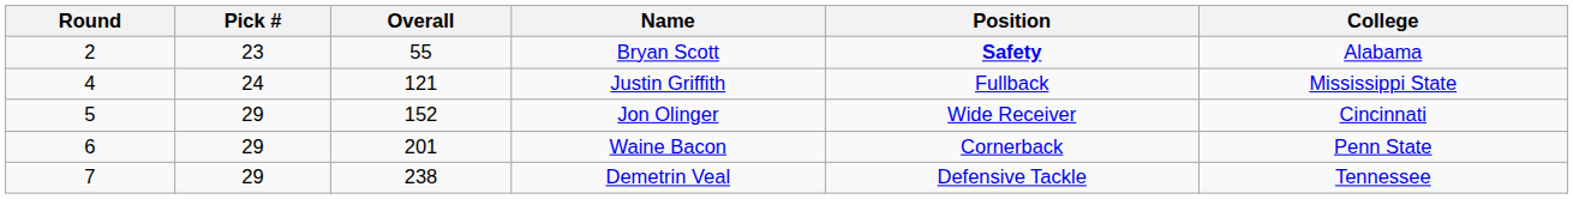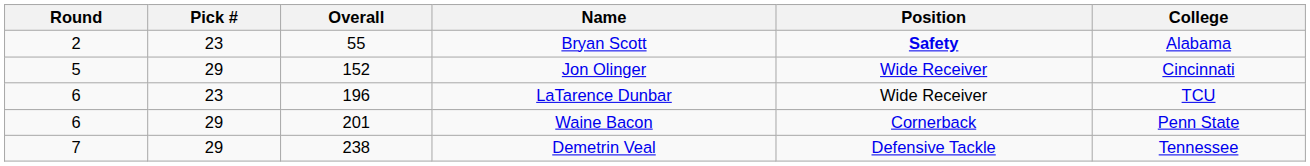- row: 4 | 24 | 121 | Justin Griffith | Fullback | Mississippi State
+ row: 6 | 23 | 196 | LaTarence Dunbar | Wide Receiver | TCU
